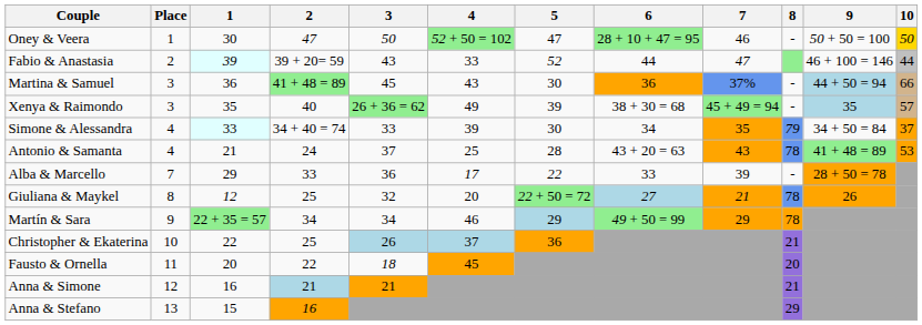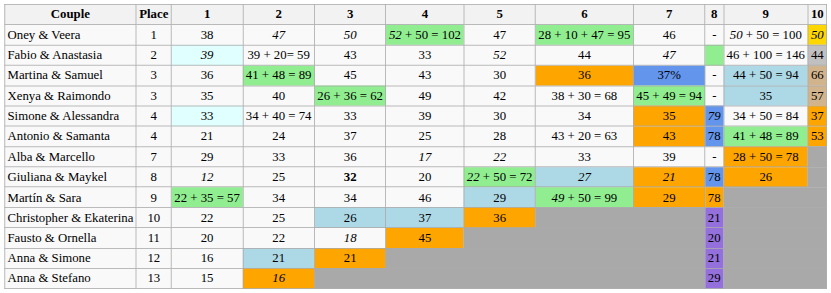Oney & Veera | 1: 30 -> 38
Xenya & Raimondo | 5: 39 -> 42
Giuliana & Maykel | 3: normal -> bold
